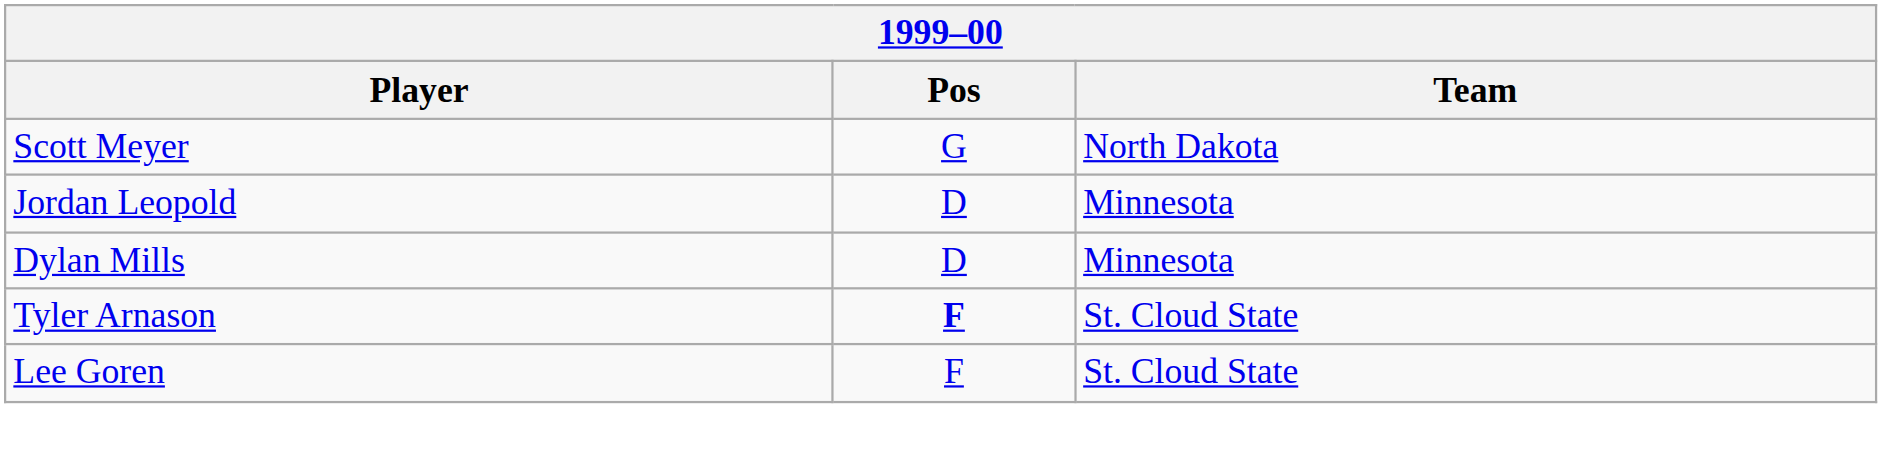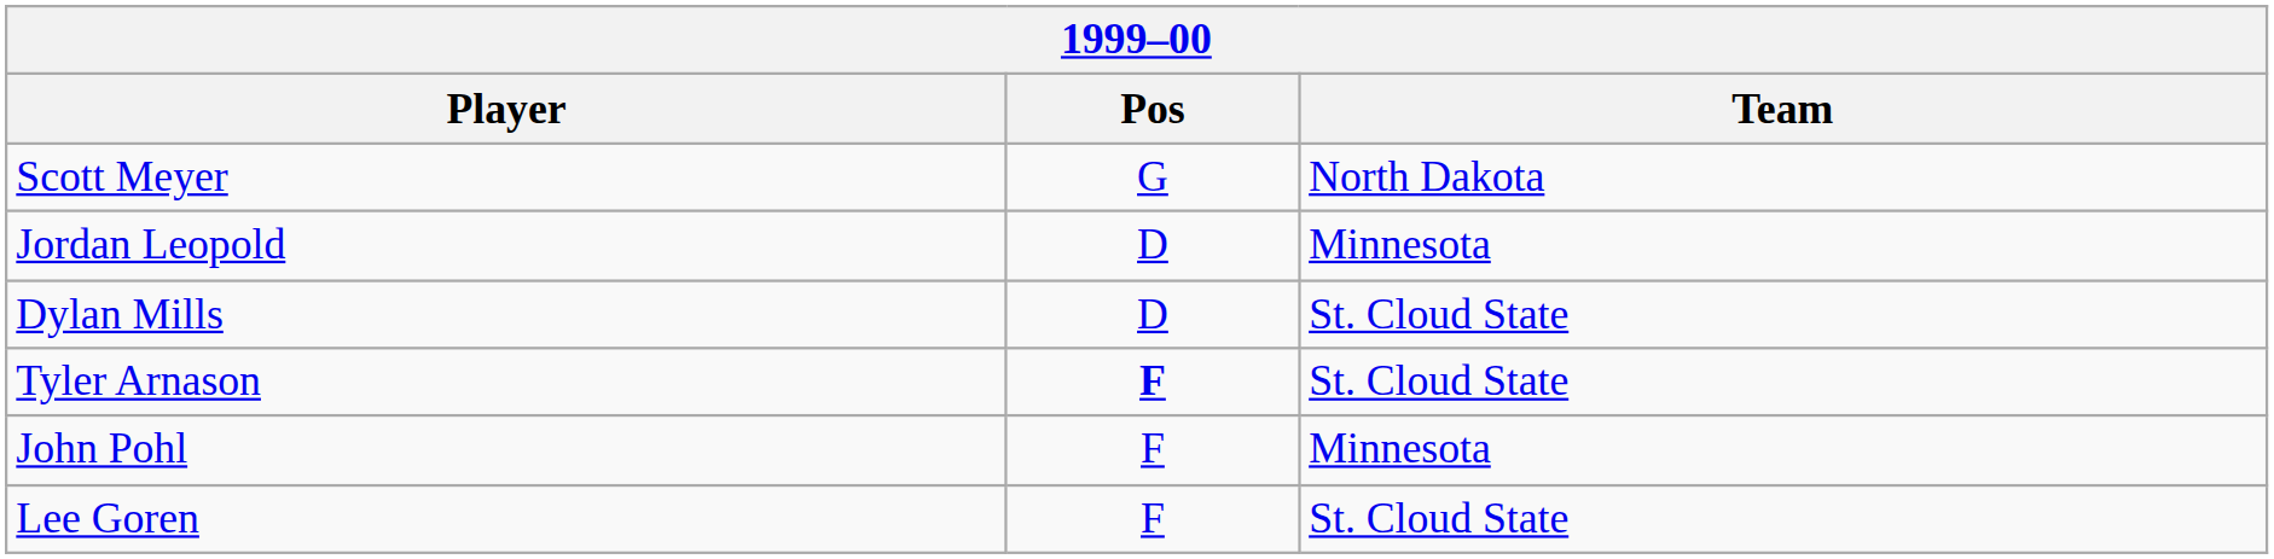Dylan Mills | Team: Minnesota -> St. Cloud State
+ row: John Pohl | F | Minnesota
